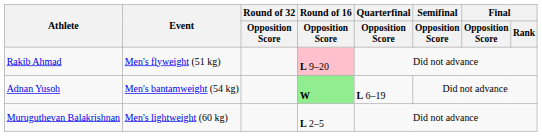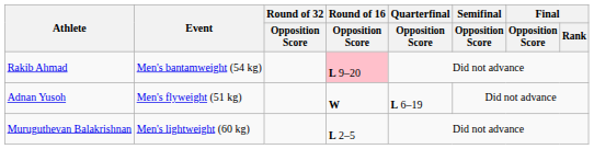Rakib Ahmad | Event: Men's flyweight (51 kg) -> Men's bantamweight (54 kg)
Adnan Yusoh | Event: Men's bantamweight (54 kg) -> Men's flyweight (51 kg)
Adnan Yusoh | Round of 16 / Opposition Score: lightgreen background -> no background
